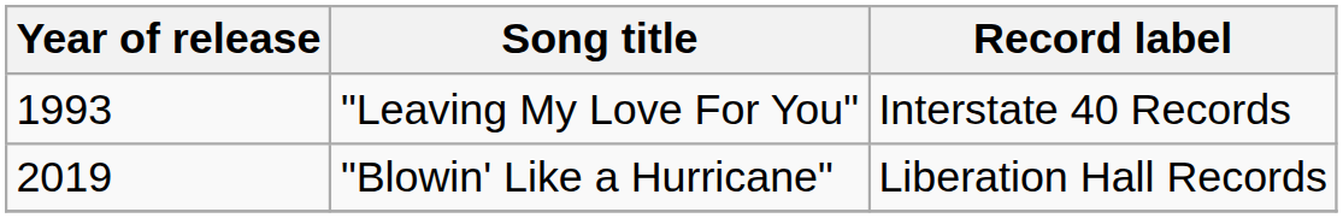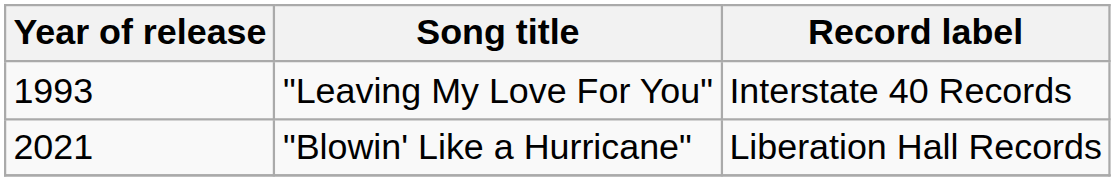"Blowin' Like a Hurricane" | Year of release: 2019 -> 2021
